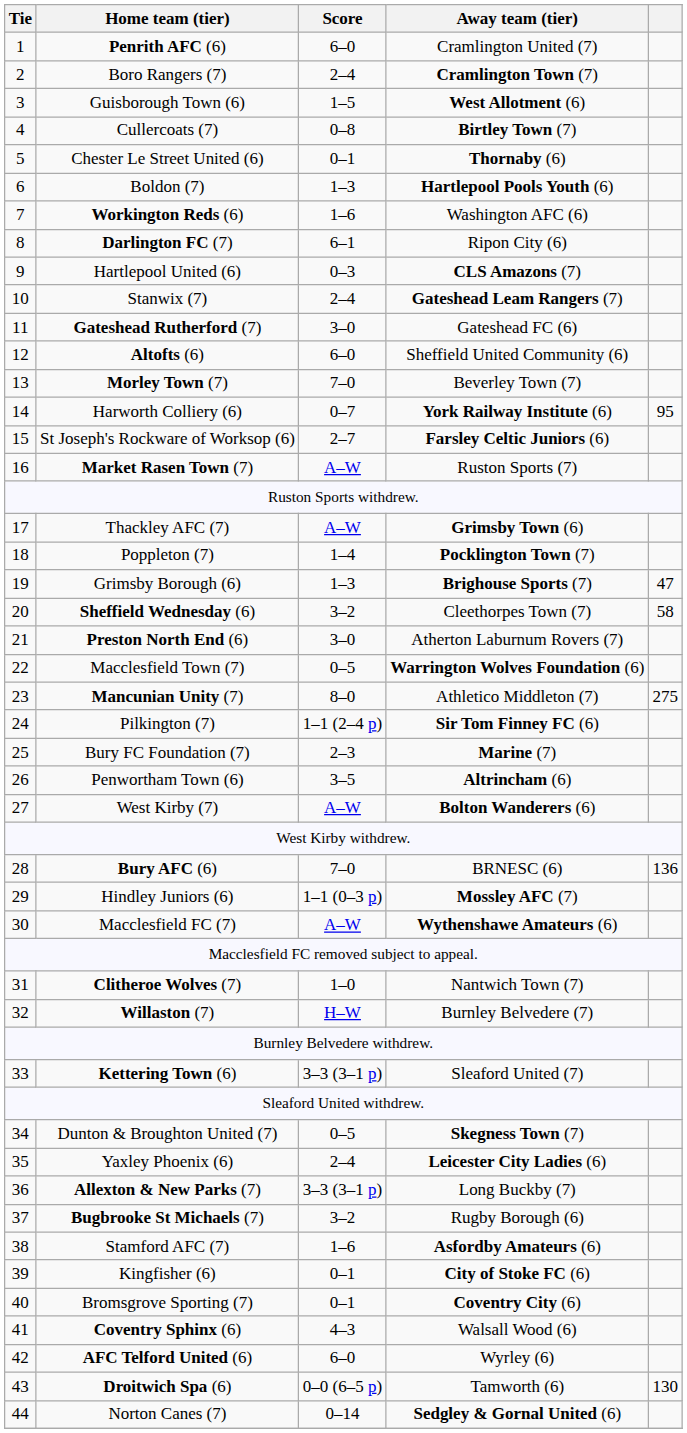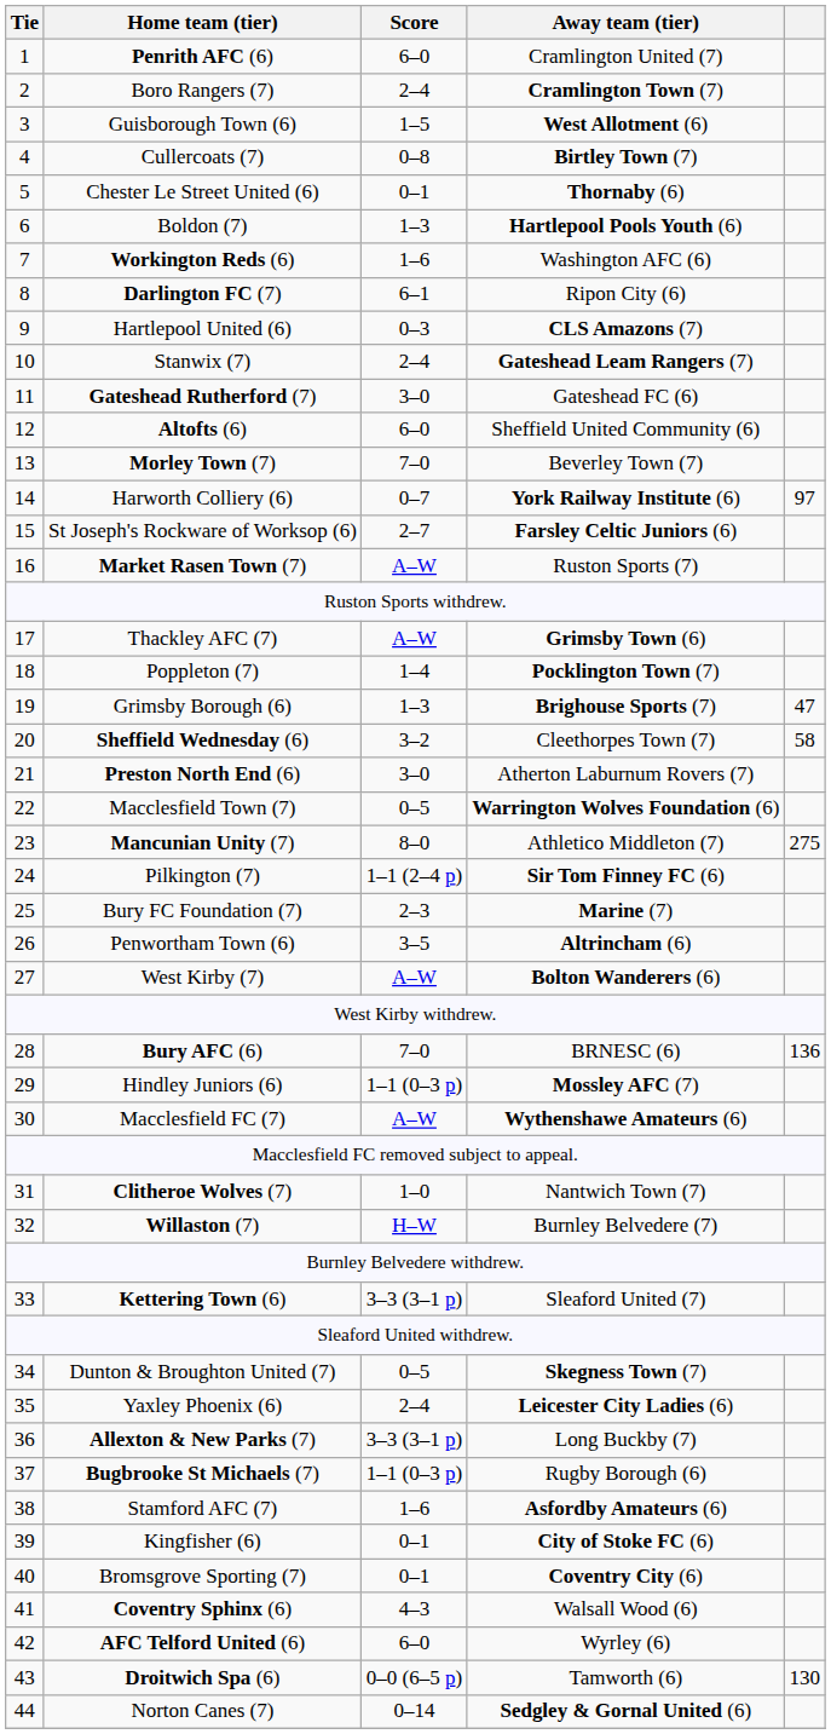Harworth Colliery (6) | column 5: 95 -> 97
Bugbrooke St Michaels (7) | Score: 3–2 -> 1–1 (0–3 p)
